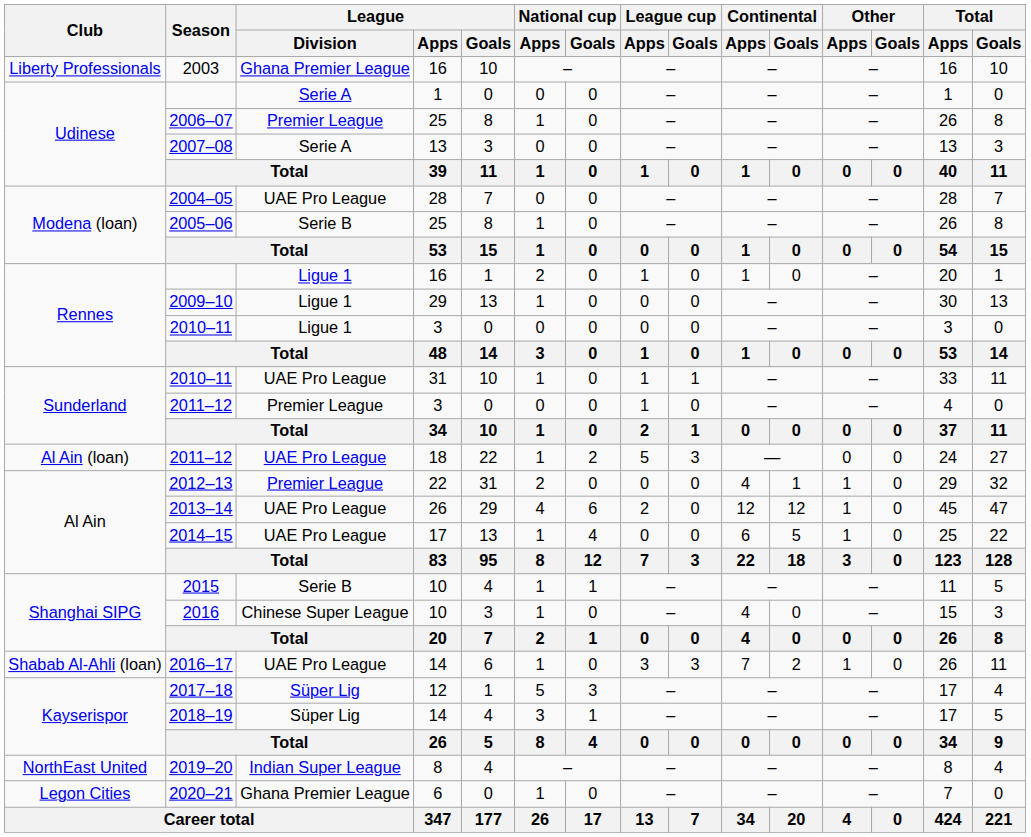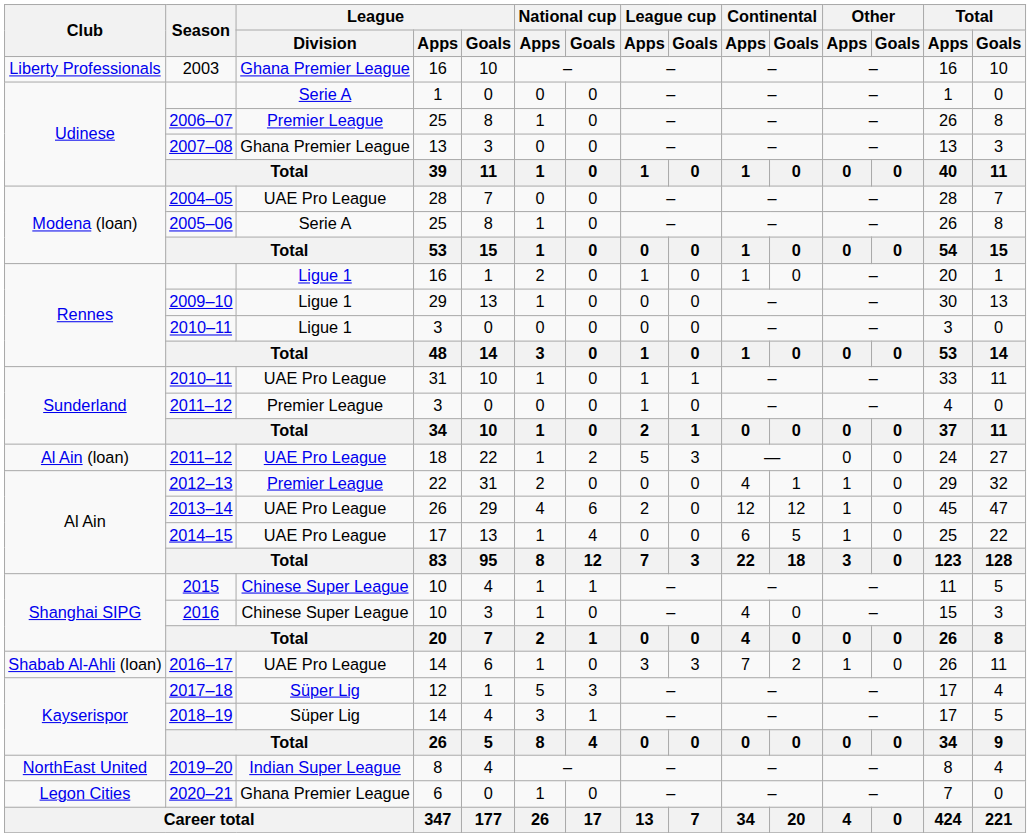2007–08 | League / Division: Serie A -> Ghana Premier League
2005–06 | League / Division: Serie B -> Serie A
2015 | League / Division: Serie B -> Chinese Super League
